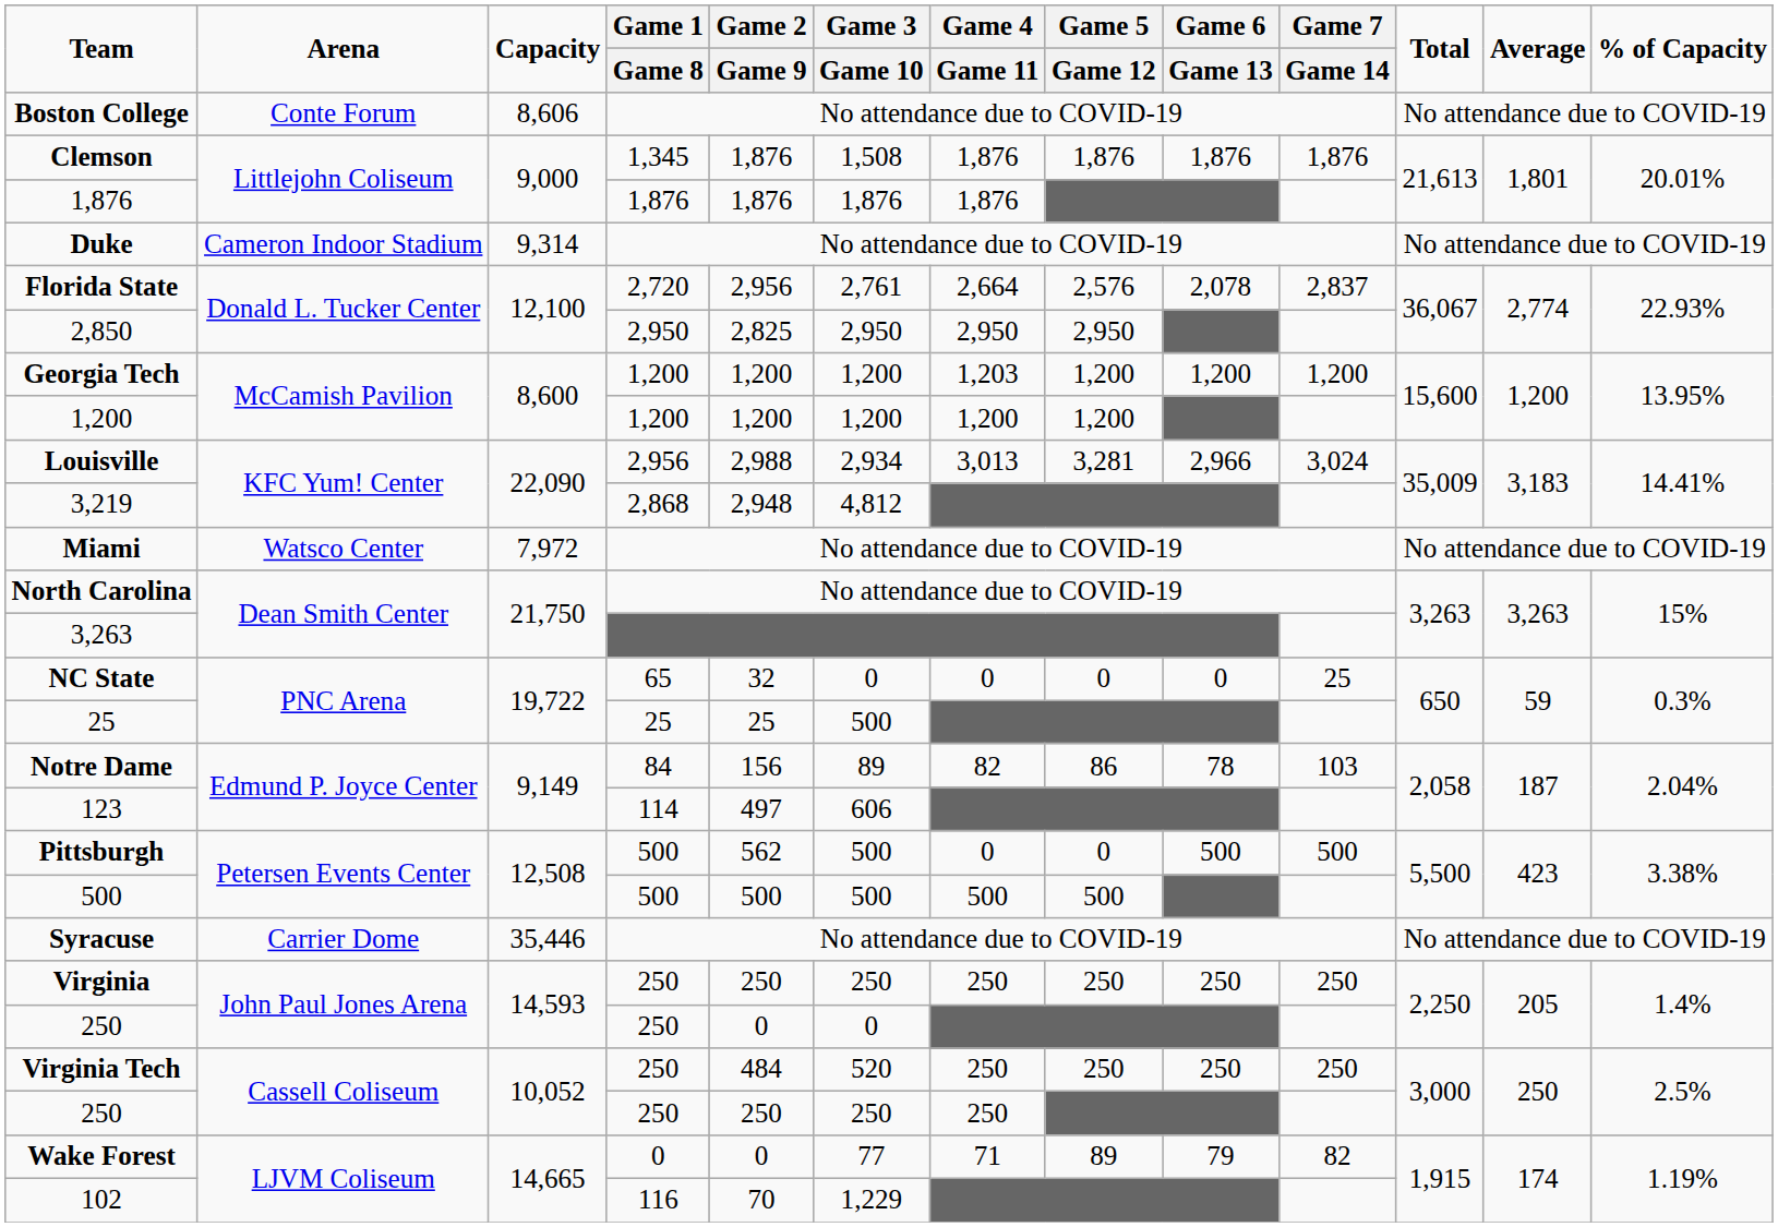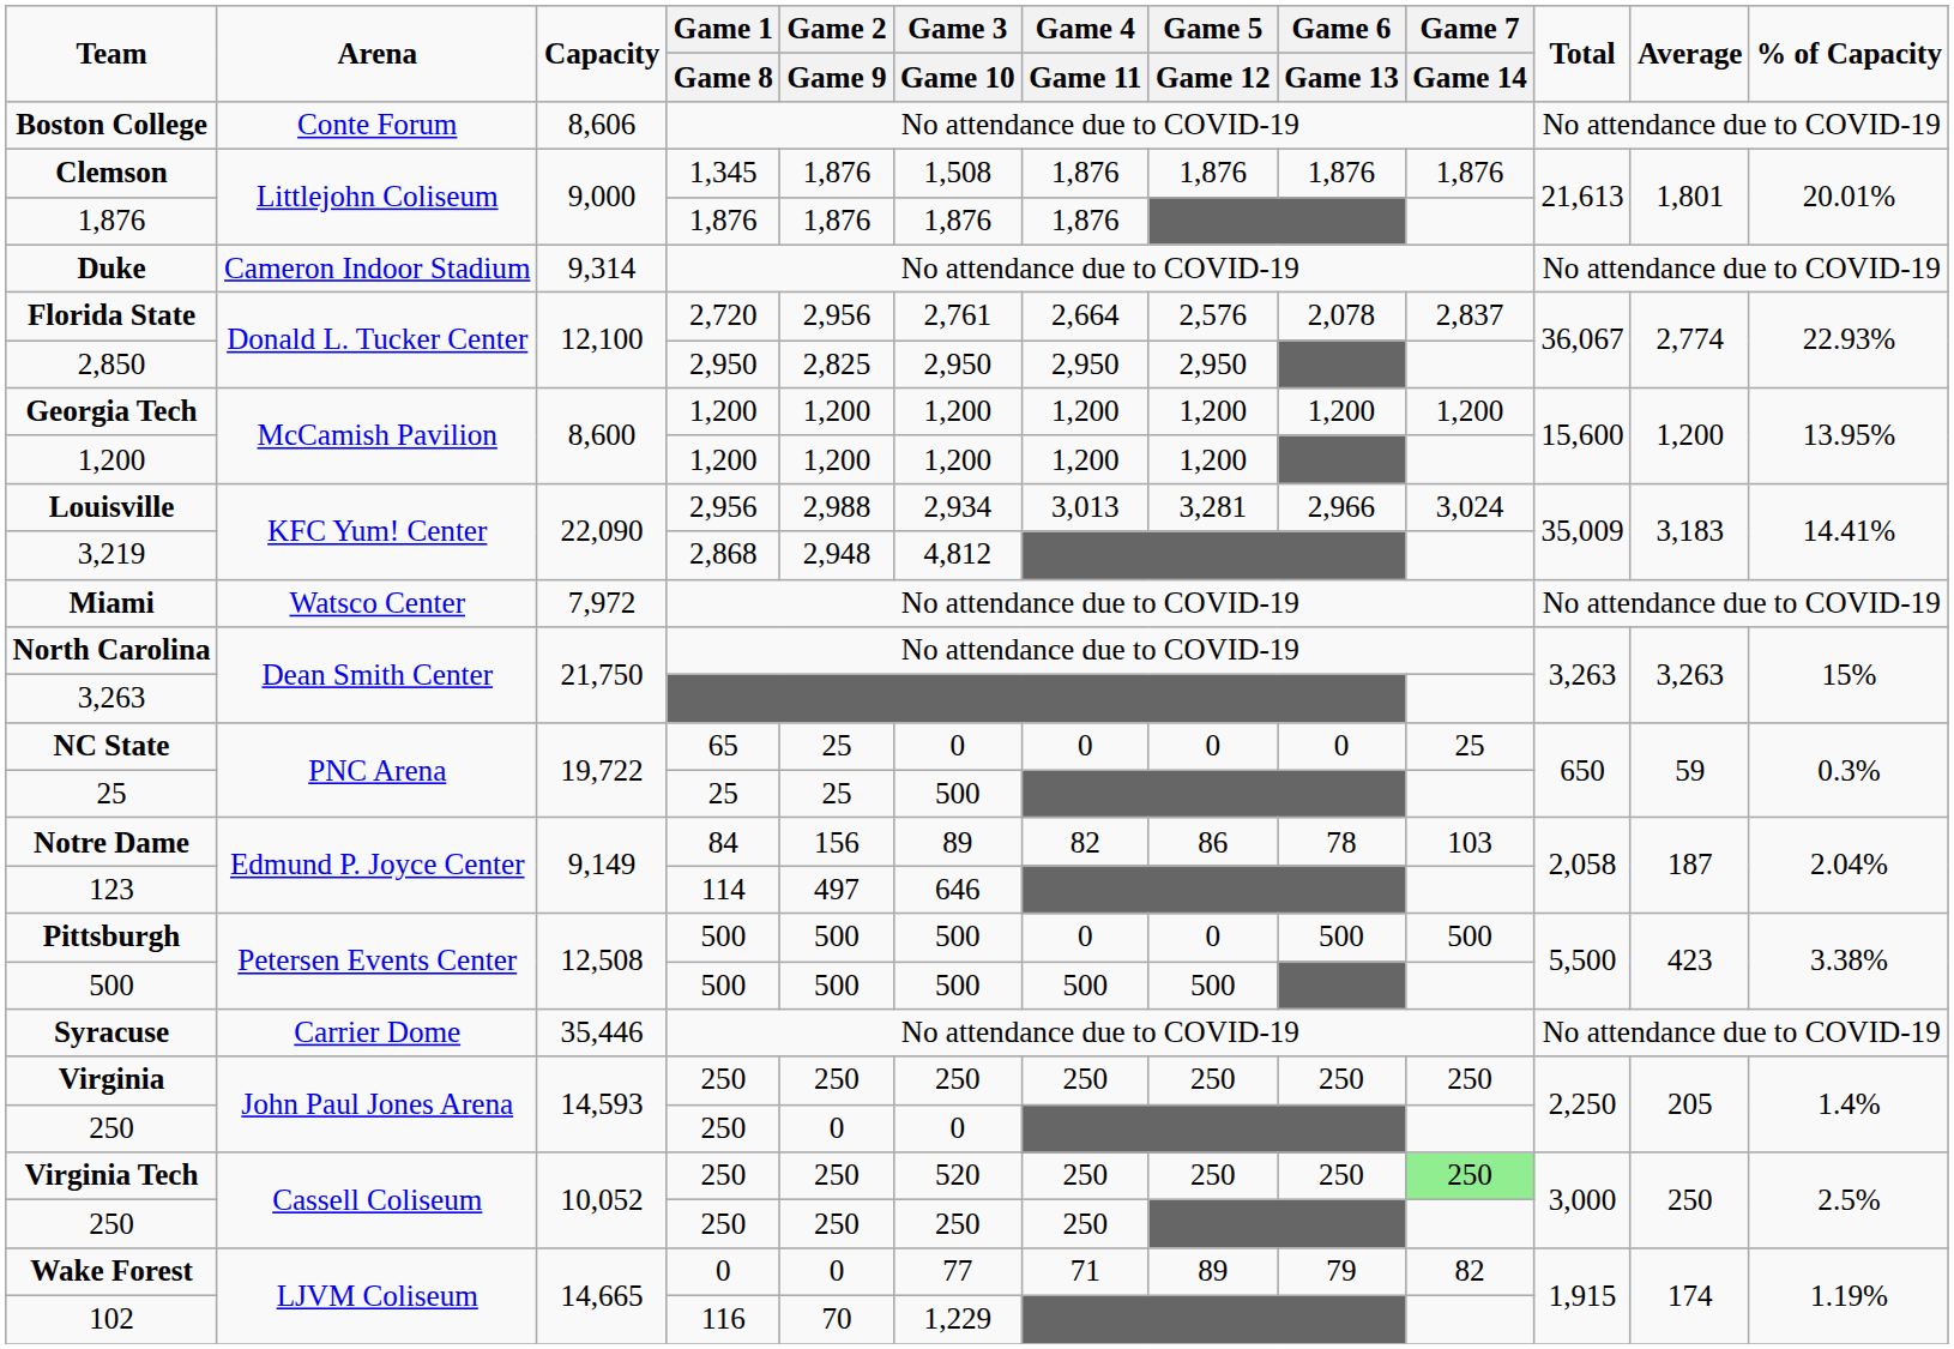Georgia Tech | Game 4 / Game 11: 1,203 -> 1,200
NC State | Game 2 / Game 9: 32 -> 25
123 | Game 3 / Game 10: 606 -> 646
Pittsburgh | Game 2 / Game 9: 562 -> 500
Virginia Tech | Game 2 / Game 9: 484 -> 250
Virginia Tech | Game 7 / Game 14: no background -> lightgreen background
